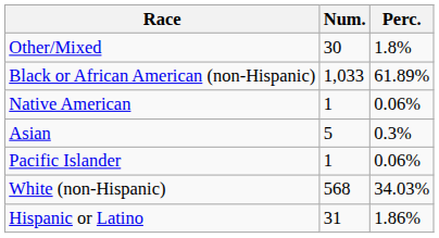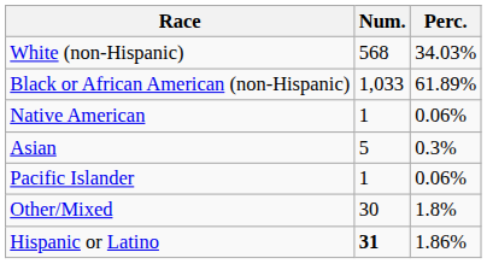rows swapped: White (non-Hispanic) <-> Other/Mixed
Hispanic or Latino | Num.: normal -> bold
